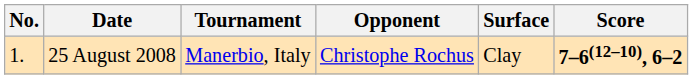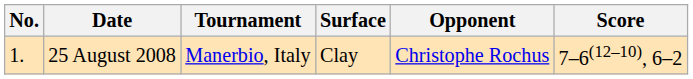columns swapped: Surface <-> Opponent
25 August 2008 | Score: bold -> normal
